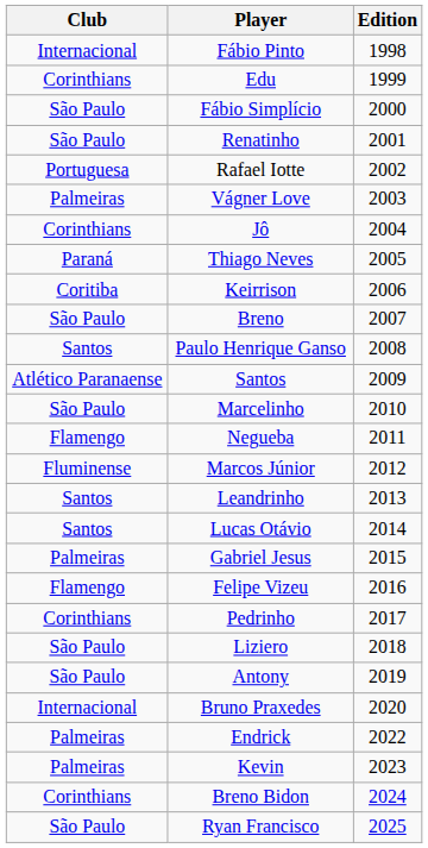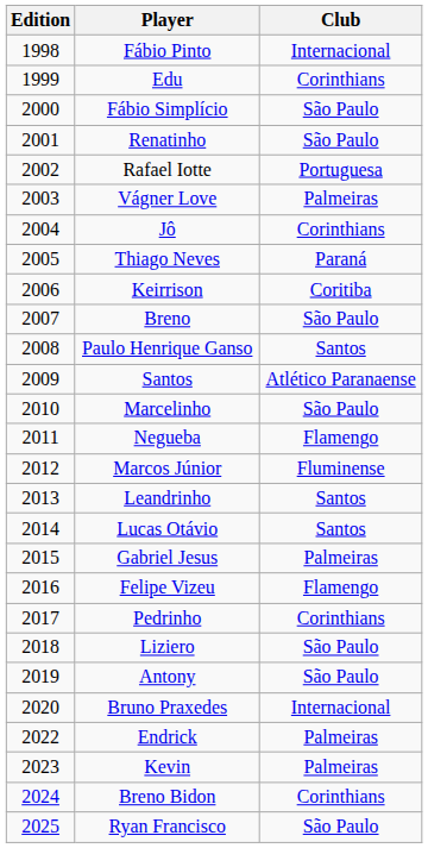columns swapped: Edition <-> Club
